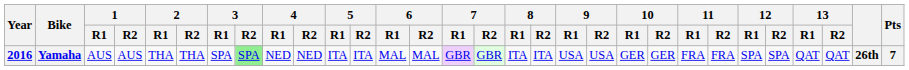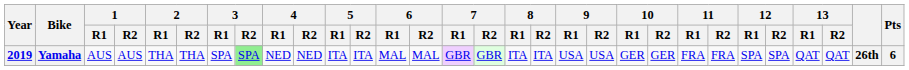Yamaha | Year: 2016 -> 2019
Yamaha | Pts: 7 -> 6
